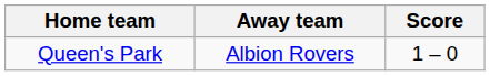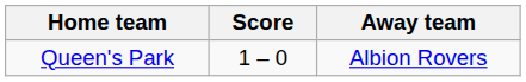columns swapped: Score <-> Away team
